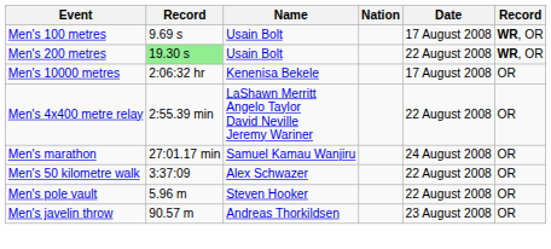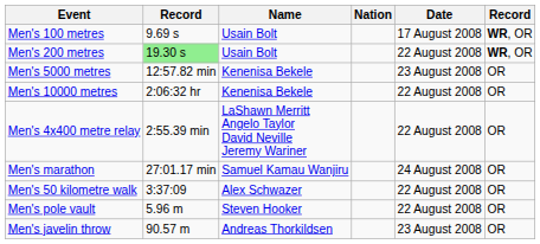+ row: Men's 5000 metres | 12:57.82 min | Kenenisa Bekele | 23 August 2008 | OR
Men's 10000 metres | Date: 17 August 2008 -> 22 August 2008
